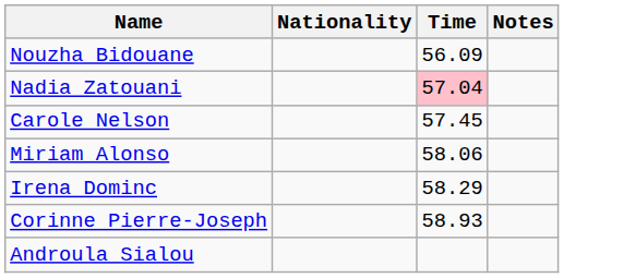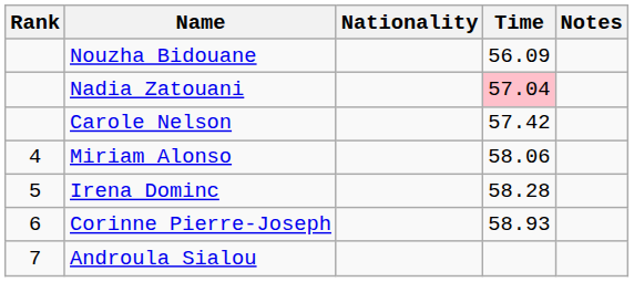+ column: Rank | 4 | 5 | 6 | 7
Carole Nelson | Time: 57.45 -> 57.42
Irena Dominc | Time: 58.29 -> 58.28
